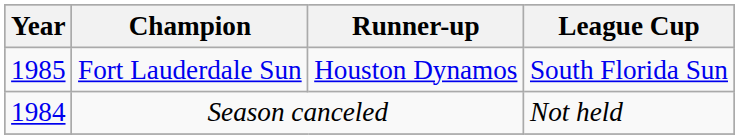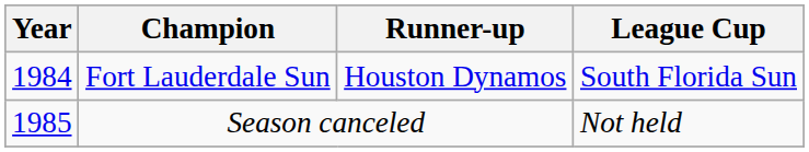Fort Lauderdale Sun | Year: 1985 -> 1984
Season canceled | Year: 1984 -> 1985
